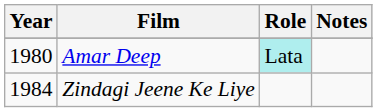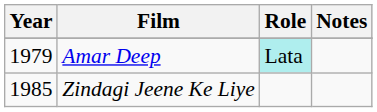Amar Deep | Year: 1980 -> 1979
Zindagi Jeene Ke Liye | Year: 1984 -> 1985
